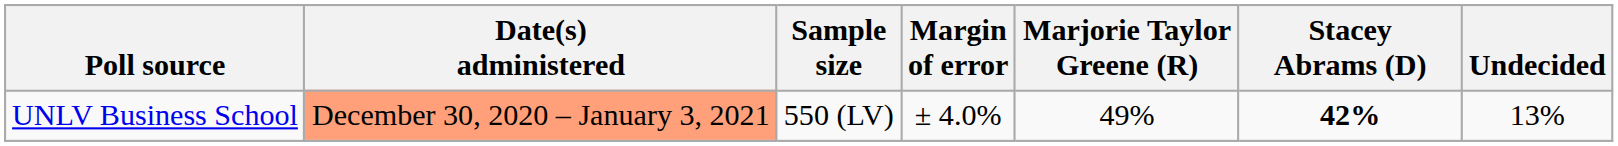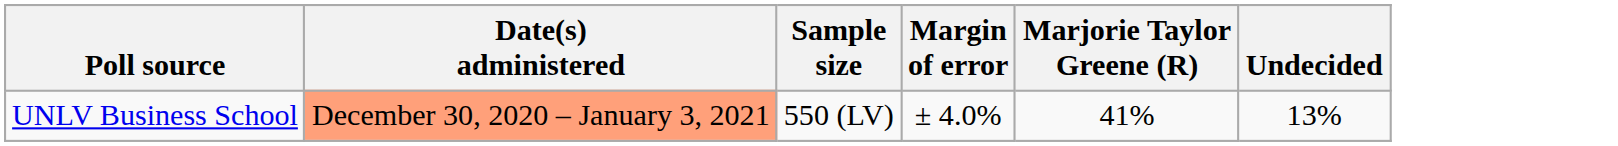- column: Stacey Abrams (D) | 42%
UNLV Business School | Marjorie Taylor Greene (R): 49% -> 41%
